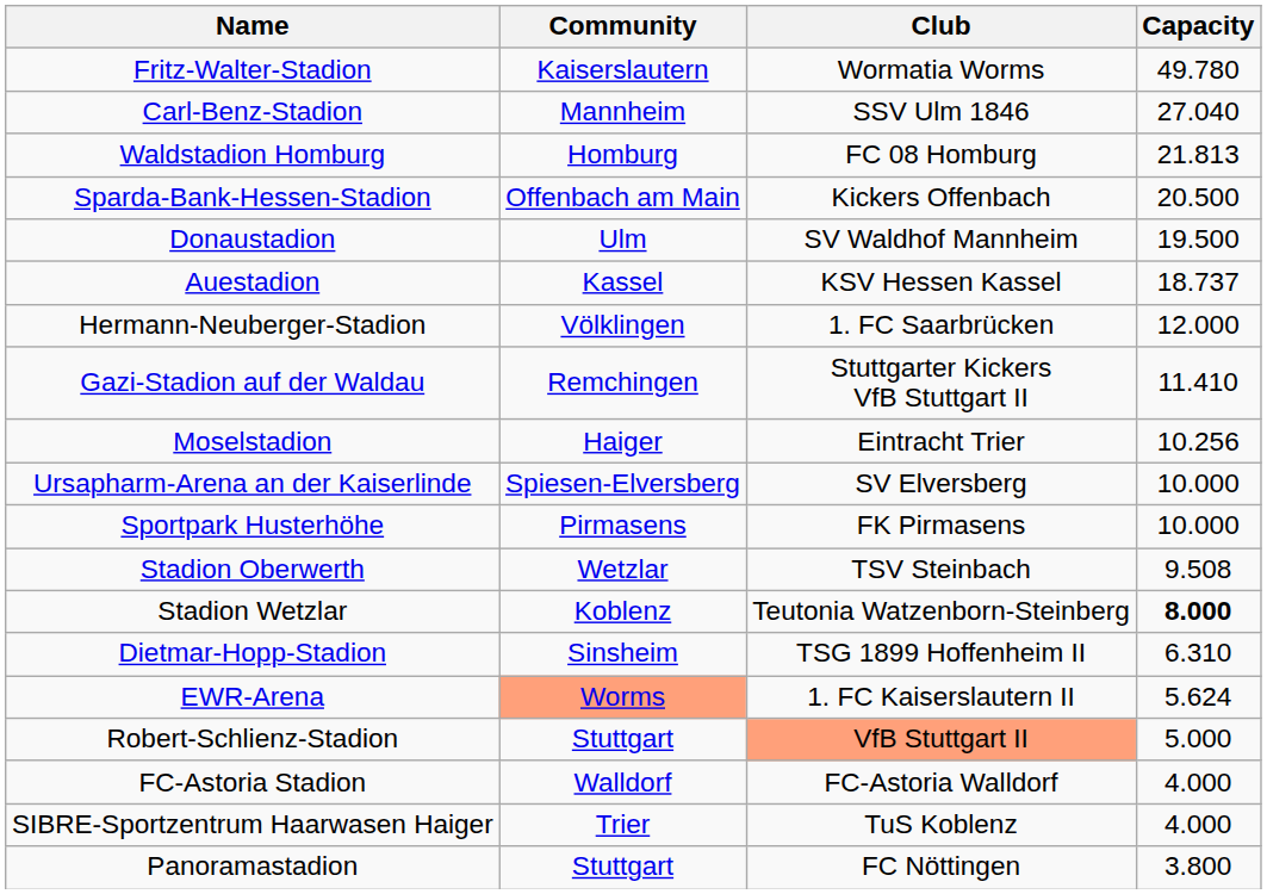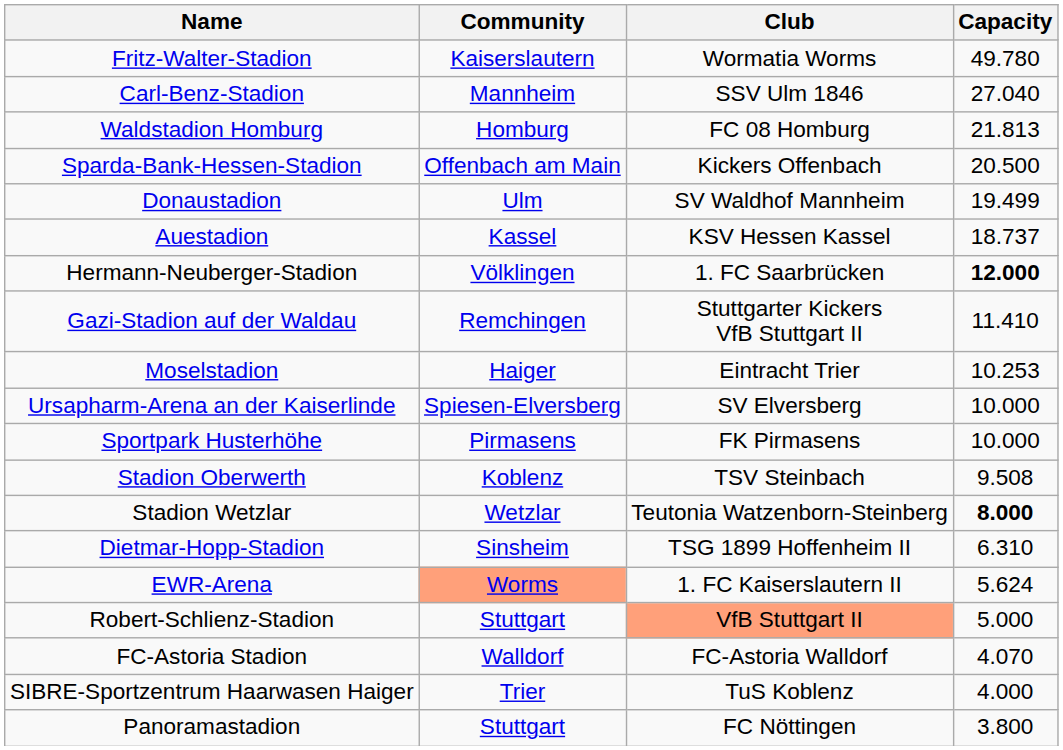Donaustadion | Capacity: 19.500 -> 19.499
Hermann-Neuberger-Stadion | Capacity: normal -> bold
Moselstadion | Capacity: 10.256 -> 10.253
Stadion Oberwerth | Community: Wetzlar -> Koblenz
Stadion Wetzlar | Community: Koblenz -> Wetzlar
FC-Astoria Stadion | Capacity: 4.000 -> 4.070
